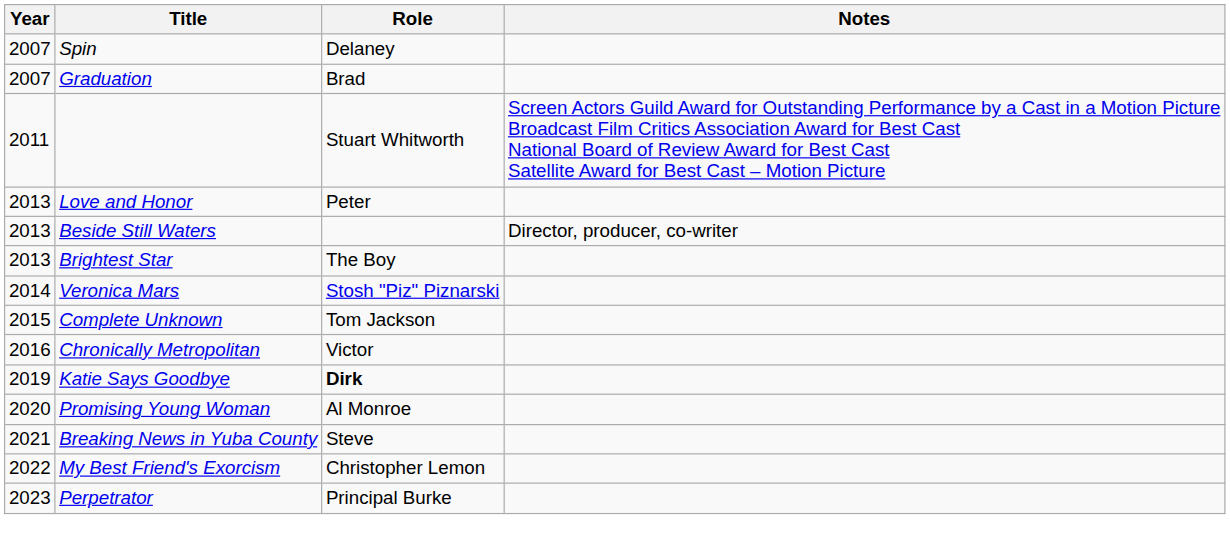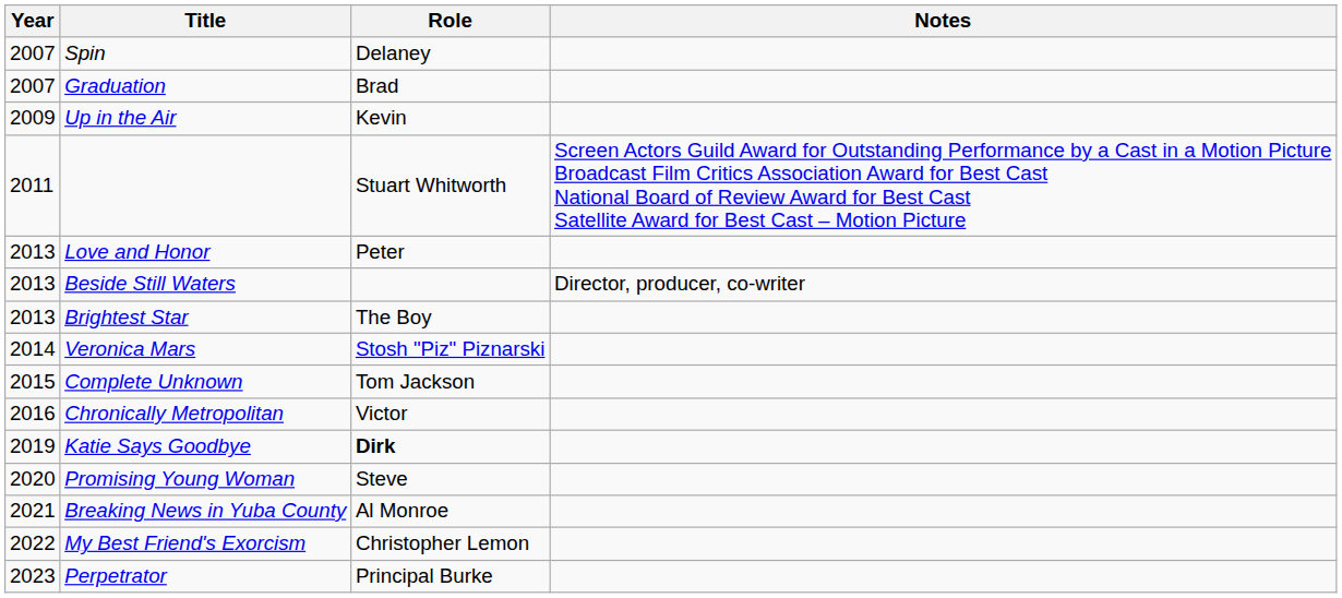+ row: 2009 | Up in the Air | Kevin
Promising Young Woman | Role: Al Monroe -> Steve
Breaking News in Yuba County | Role: Steve -> Al Monroe
